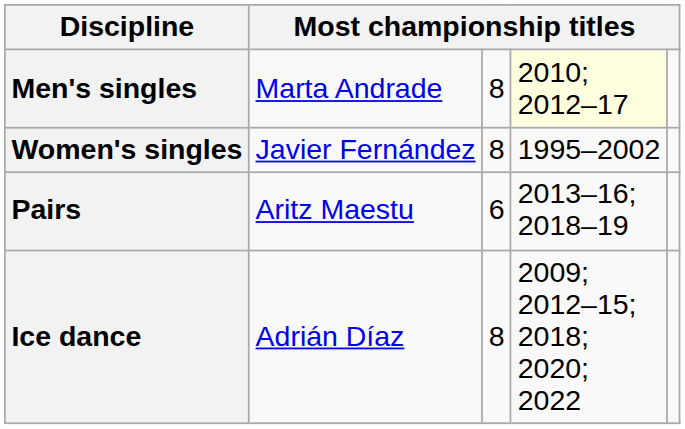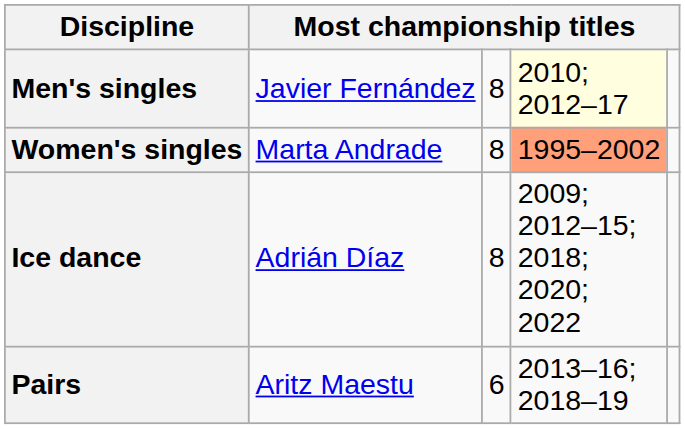Men's singles | column 2: Marta Andrade -> Javier Fernández
Women's singles | column 2: Javier Fernández -> Marta Andrade
Women's singles | column 4: no background -> lightsalmon background
rows swapped: Pairs <-> Ice dance
